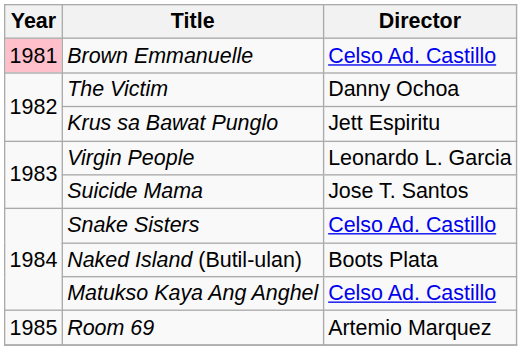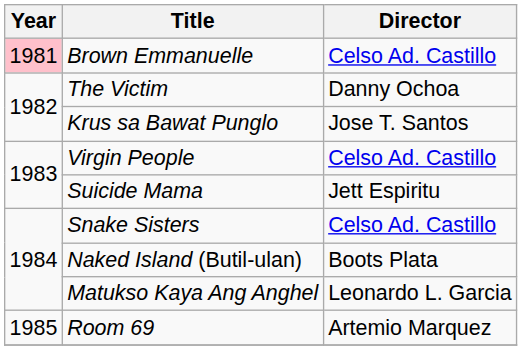Krus sa Bawat Punglo | Director: Jett Espiritu -> Jose T. Santos
Virgin People | Director: Leonardo L. Garcia -> Celso Ad. Castillo
Suicide Mama | Director: Jose T. Santos -> Jett Espiritu
Matukso Kaya Ang Anghel | Director: Celso Ad. Castillo -> Leonardo L. Garcia
